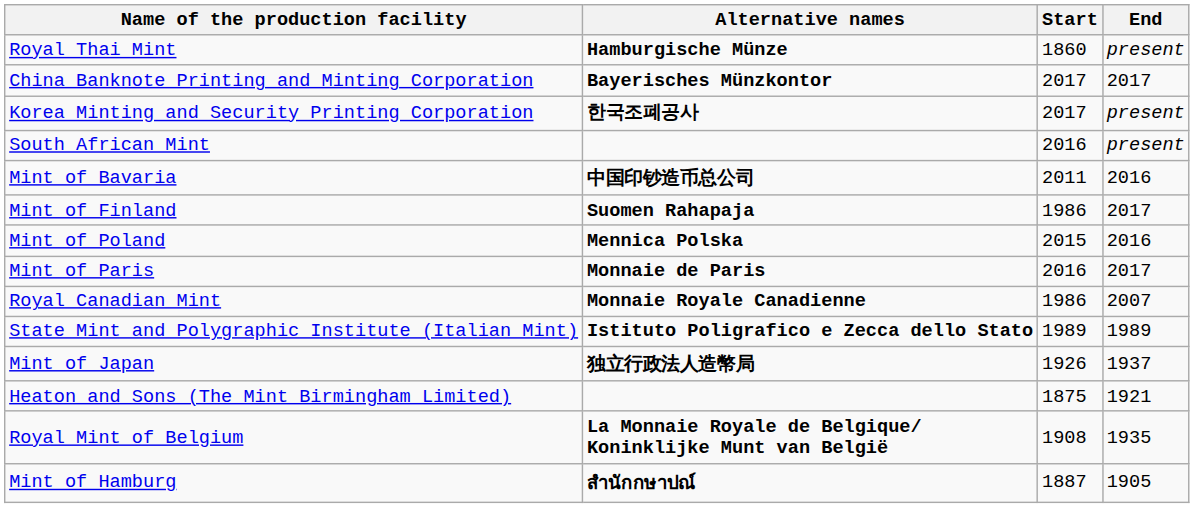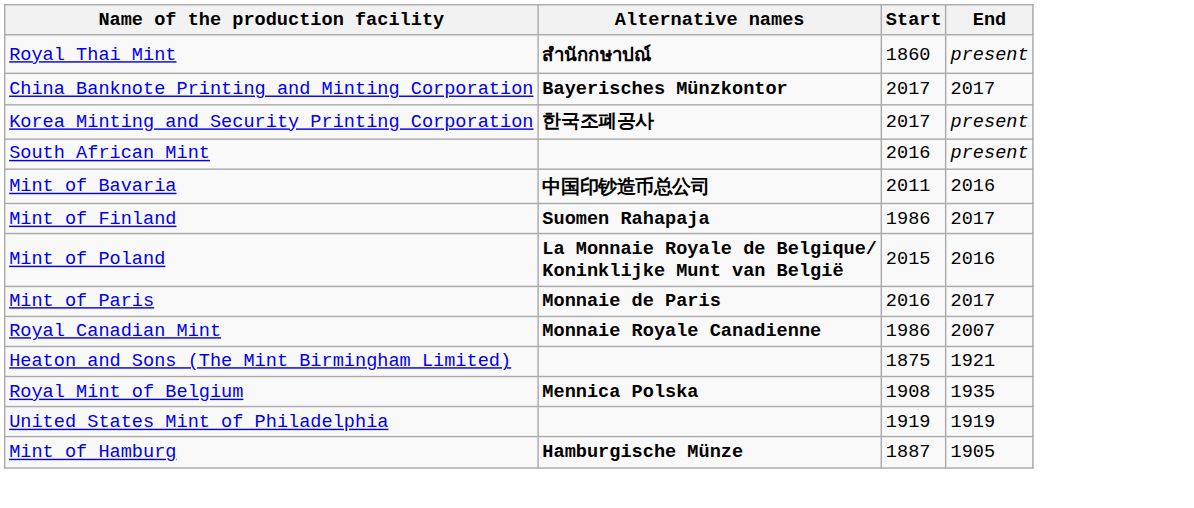Royal Thai Mint | Alternative names: Hamburgische Münze -> สำนักกษาปณ์
Mint of Poland | Alternative names: Mennica Polska -> La Monnaie Royale de Belgique/ Koninklijke Munt van België
- row: State Mint and Polygraphic Institute (Italian Mint) | Istituto Poligrafico e Zecca dello Stato | 1989 | 1989
- row: Mint of Japan | 独立行政法人造幣局 | 1926 | 1937
Royal Mint of Belgium | Alternative names: La Monnaie Royale de Belgique/ Koninklijke Munt van België -> Mennica Polska
+ row: United States Mint of Philadelphia | 1919 | 1919
Mint of Hamburg | Alternative names: สำนักกษาปณ์ -> Hamburgische Münze
